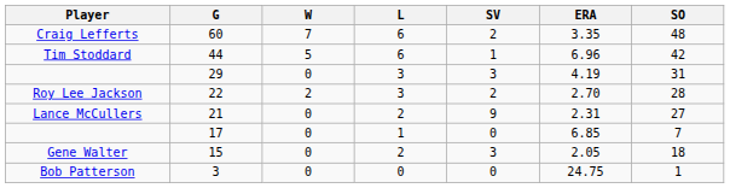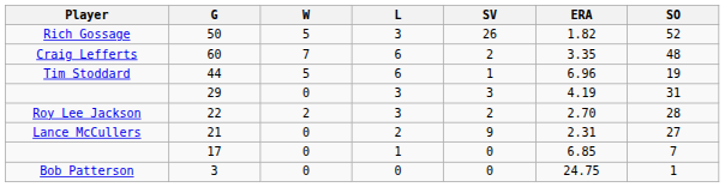+ row: Rich Gossage | 50 | 5 | 3 | 26 | 1.82 | 52
44 | SO: 42 -> 19
- row: Gene Walter | 15 | 0 | 2 | 3 | 2.05 | 18
